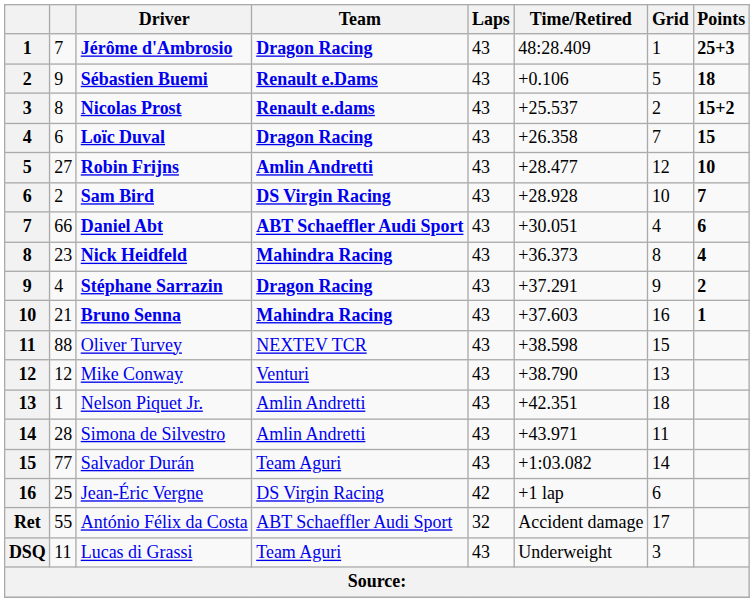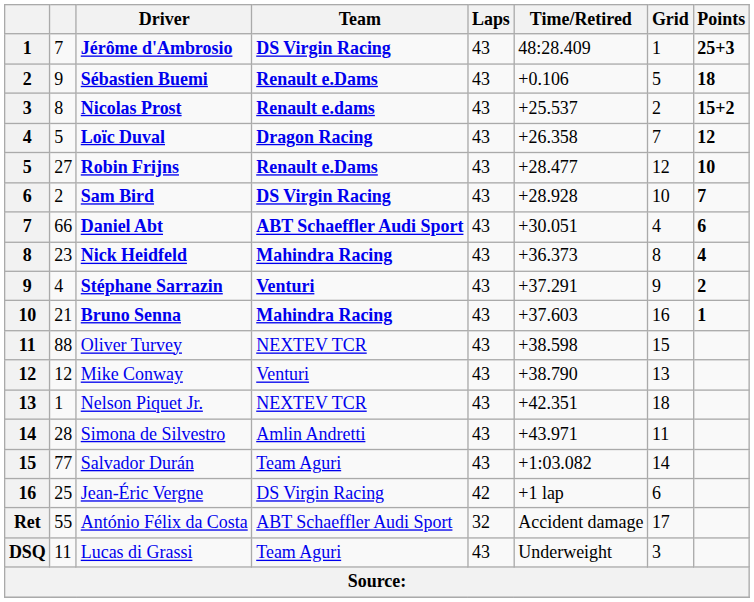Jérôme d'Ambrosio | Team: Dragon Racing -> DS Virgin Racing
Loïc Duval | column 2: 6 -> 5
Loïc Duval | Points: 15 -> 12
Robin Frijns | Team: Amlin Andretti -> Renault e.Dams
Stéphane Sarrazin | Team: Dragon Racing -> Venturi
Nelson Piquet Jr. | Team: Amlin Andretti -> NEXTEV TCR
